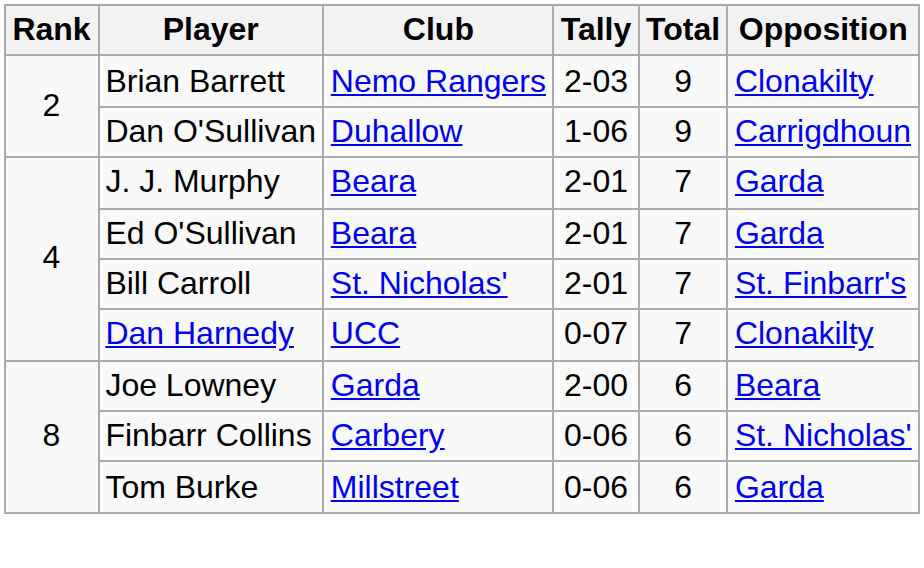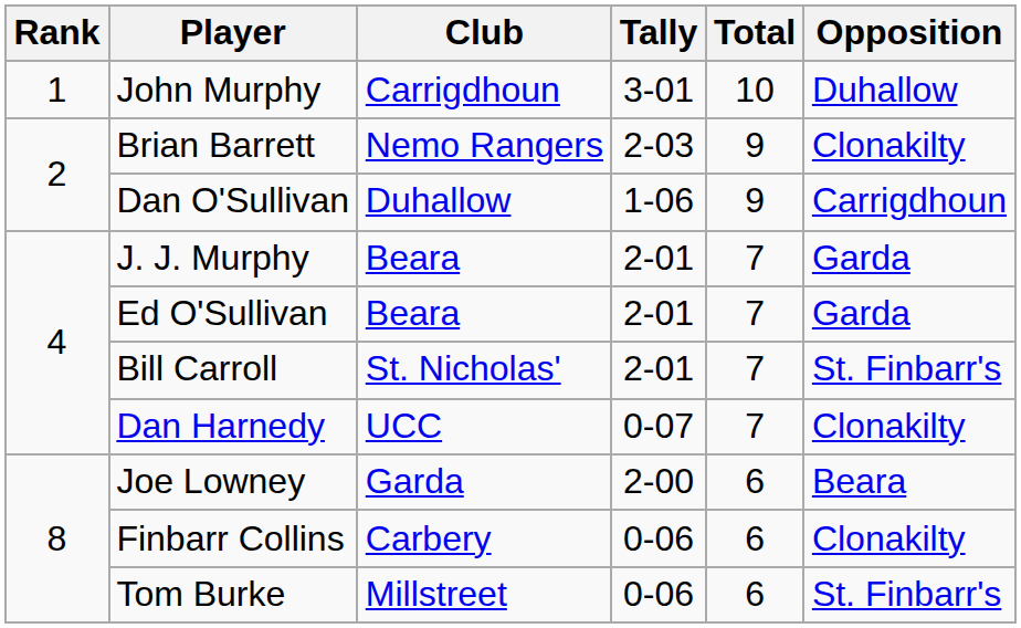+ row: 1 | John Murphy | Carrigdhoun | 3-01 | 10 | Duhallow
Finbarr Collins | Opposition: St. Nicholas' -> Clonakilty
Tom Burke | Opposition: Garda -> St. Finbarr's
